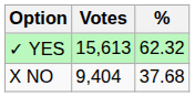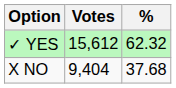✓ YES | Votes: 15,613 -> 15,612
